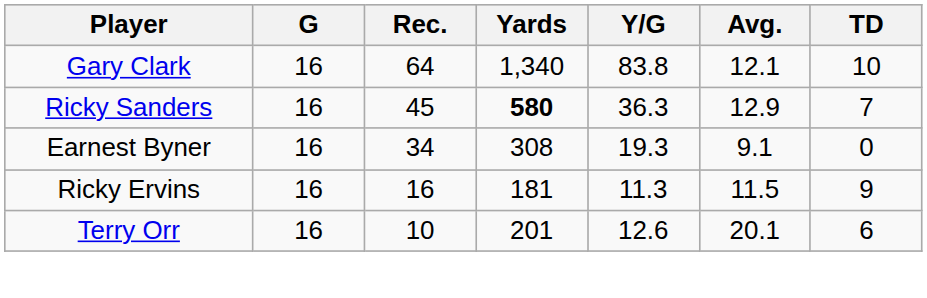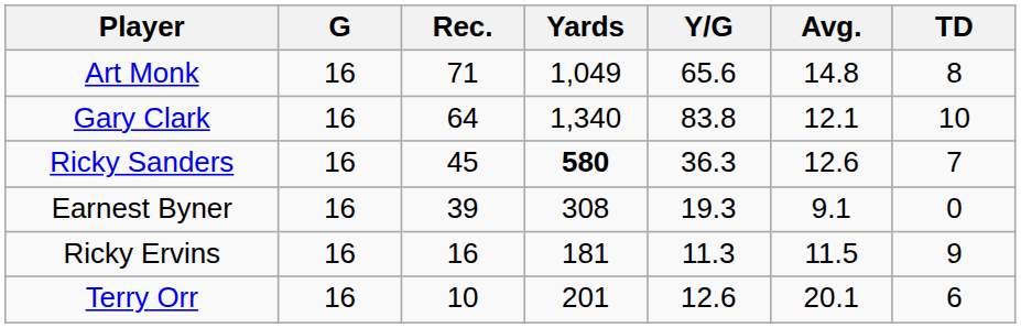+ row: Art Monk | 16 | 71 | 1,049 | 65.6 | 14.8 | 8
Ricky Sanders | Avg.: 12.9 -> 12.6
Earnest Byner | Rec.: 34 -> 39
